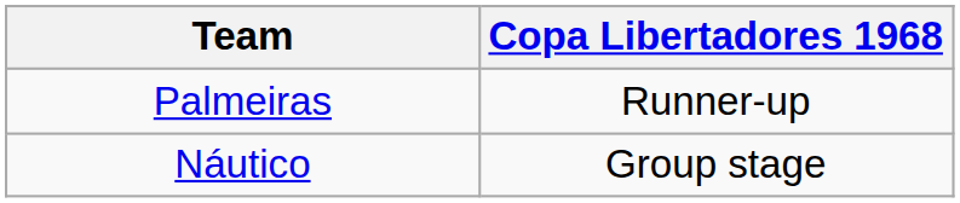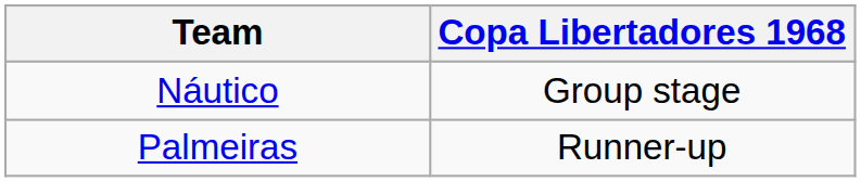rows swapped: Náutico <-> Palmeiras
